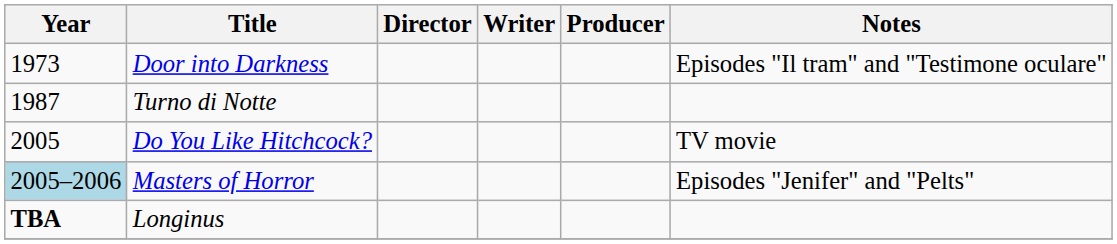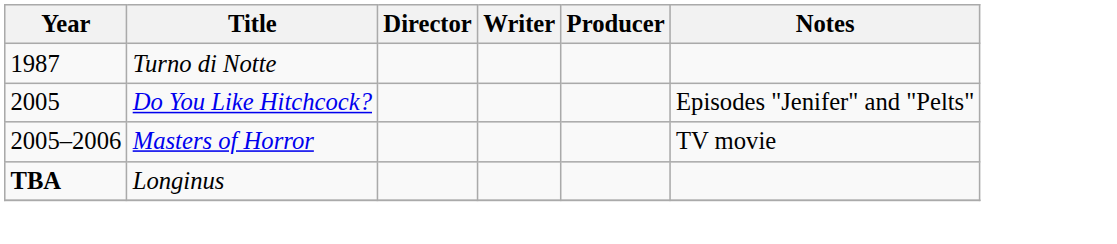- row: 1973 | Door into Darkness | Episodes "Il tram" and "Testimone oculare"
Do You Like Hitchcock? | Notes: TV movie -> Episodes "Jenifer" and "Pelts"
Masters of Horror | Year: lightblue background -> no background
Masters of Horror | Notes: Episodes "Jenifer" and "Pelts" -> TV movie
